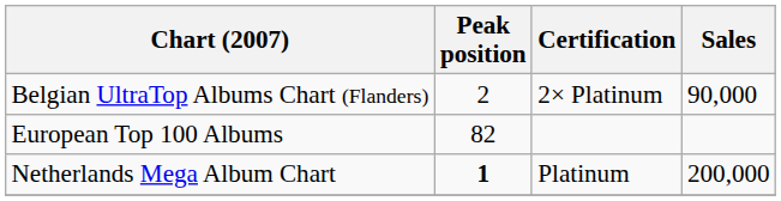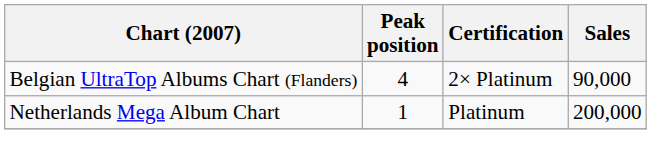Belgian UltraTop Albums Chart (Flanders) | Peak position: 2 -> 4
- row: European Top 100 Albums | 82
Netherlands Mega Album Chart | Peak position: bold -> normal
